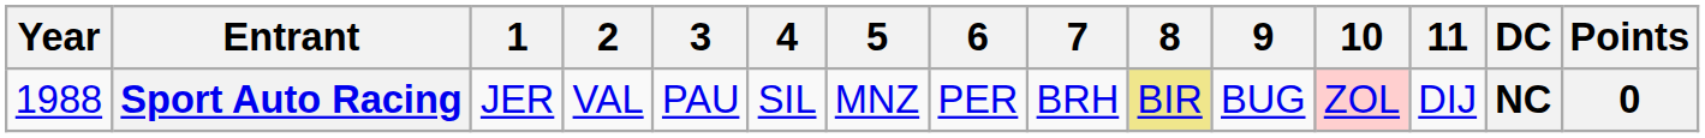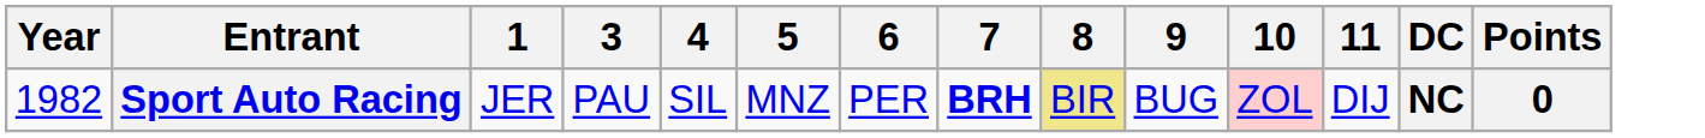- column: 2 | VAL
Sport Auto Racing | Year: 1988 -> 1982
Sport Auto Racing | 7: normal -> bold
